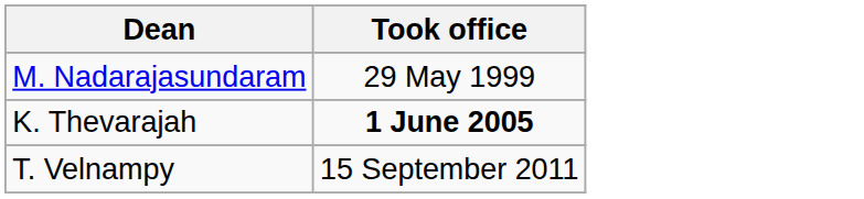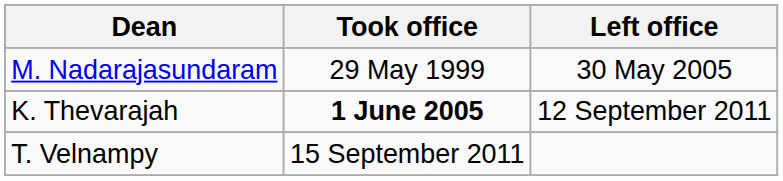+ column: Left office | 30 May 2005 | 12 September 2011
